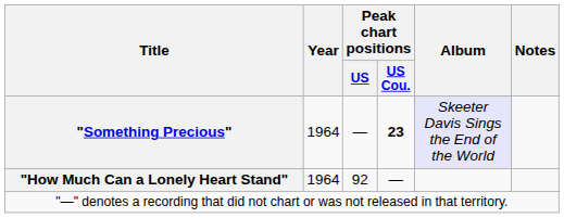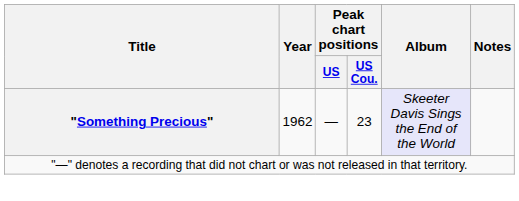"Something Precious" | Year: 1964 -> 1962
"Something Precious" | Peak chart positions / US Cou.: bold -> normal
- row: "How Much Can a Lonely Heart Stand" | 1964 | 92 | —
